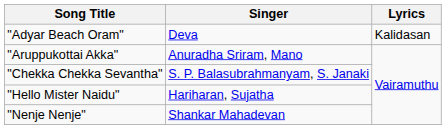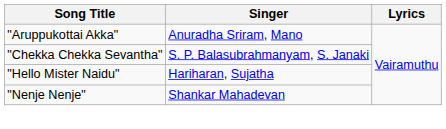- row: "Adyar Beach Oram" | Deva | Kalidasan
